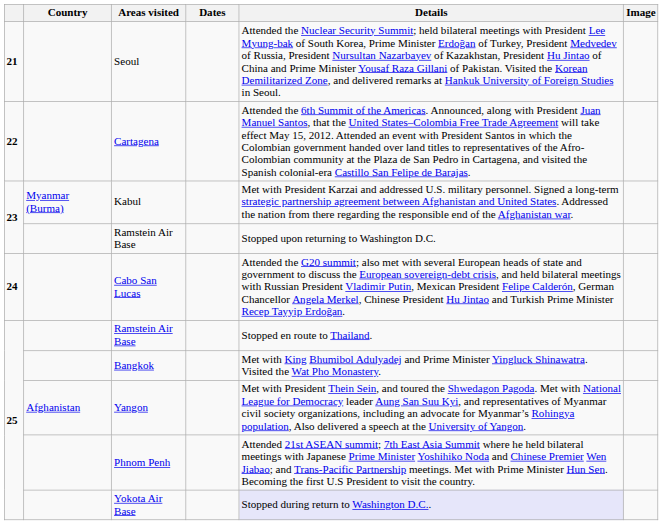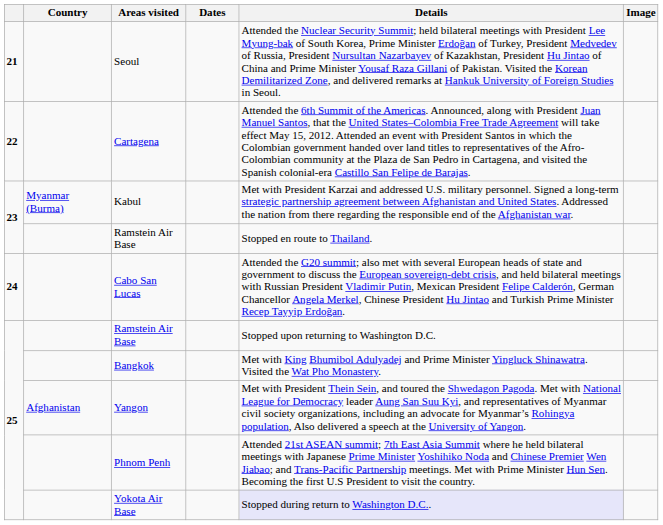23 / Ramstein Air Base | Details: Stopped upon returning to Washington D.C. -> Stopped en route to Thailand.
25 / Ramstein Air Base | Details: Stopped en route to Thailand. -> Stopped upon returning to Washington D.C.
